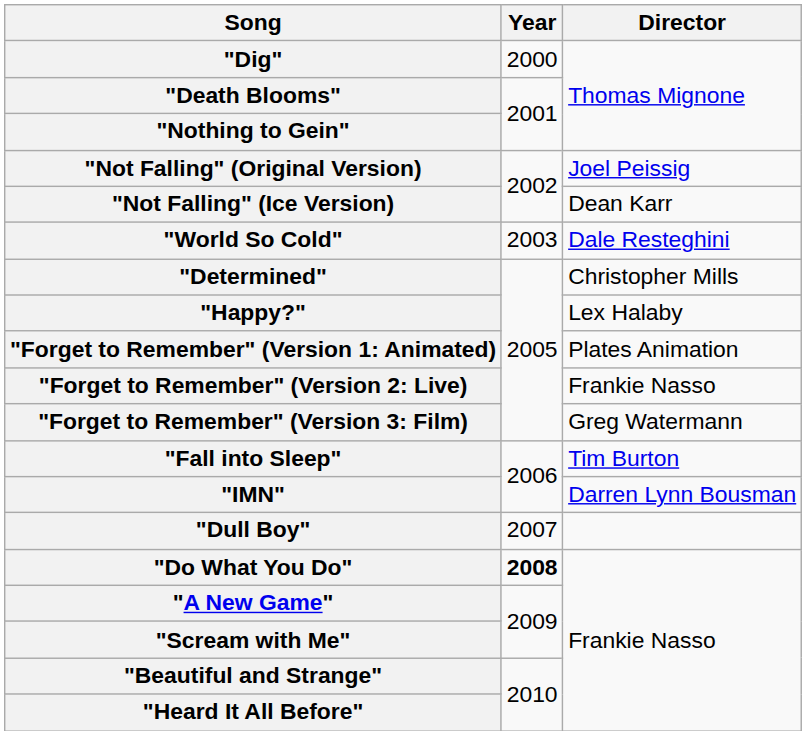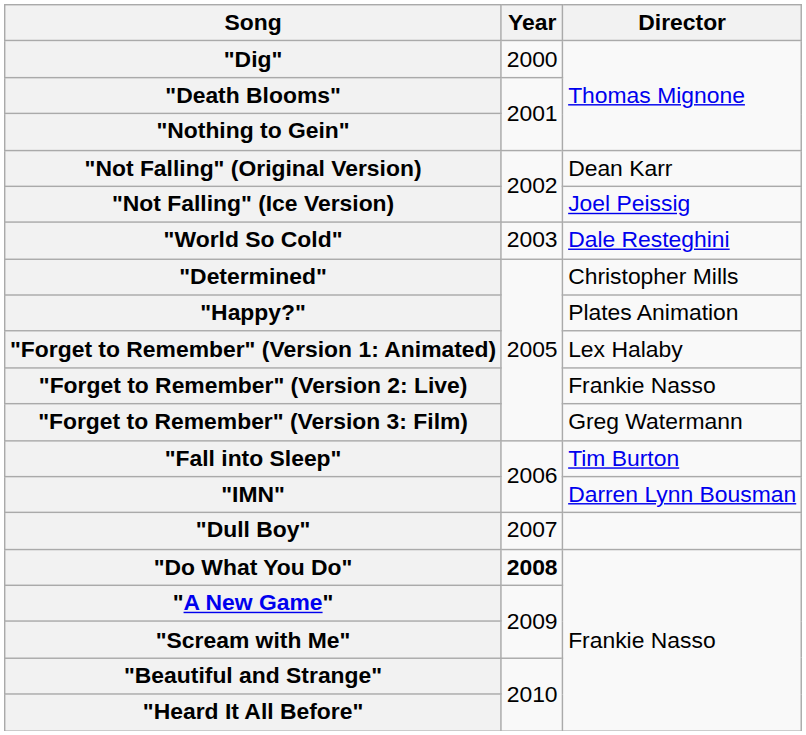"Not Falling" (Original Version) | Director: Joel Peissig -> Dean Karr
"Not Falling" (Ice Version) | Director: Dean Karr -> Joel Peissig
"Happy?" | Director: Lex Halaby -> Plates Animation
"Forget to Remember" (Version 1: Animated) | Director: Plates Animation -> Lex Halaby
